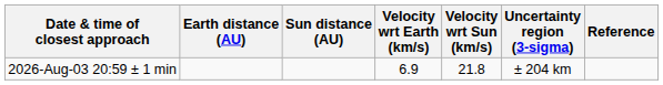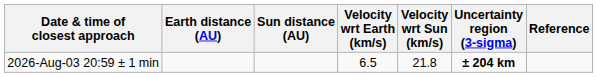2026-Aug-03 20:59 ± 1 min | Velocity wrt Earth (km/s): 6.9 -> 6.5
2026-Aug-03 20:59 ± 1 min | Uncertainty region (3-sigma): normal -> bold
